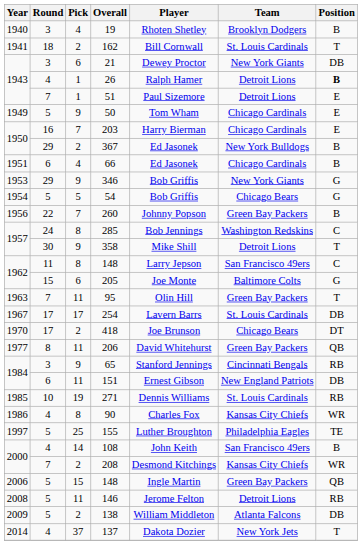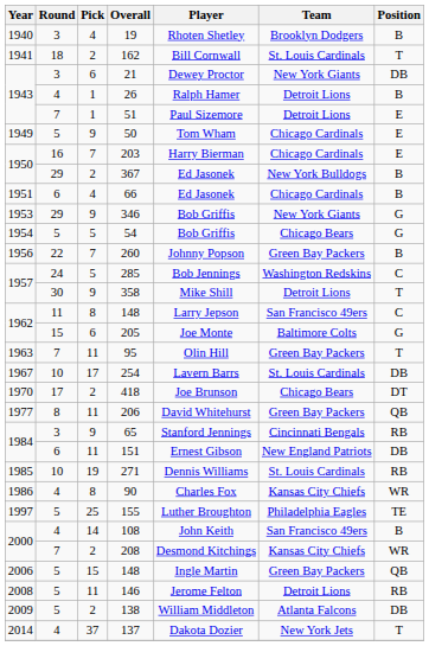26 | Position: bold -> normal
285 | Pick: 8 -> 5
254 | Round: 17 -> 10
